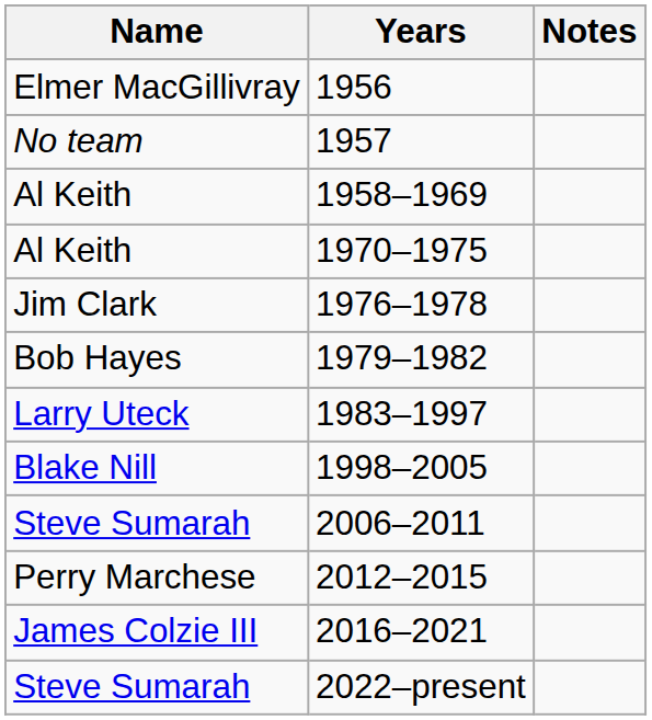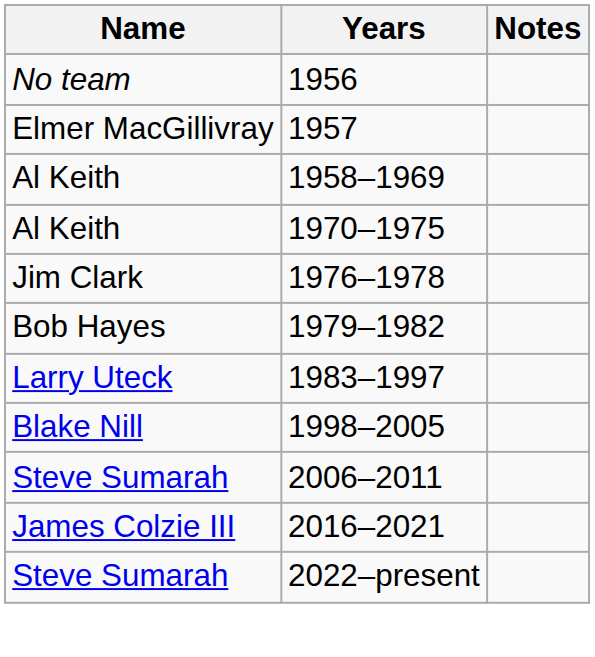1956 | Name: Elmer MacGillivray -> No team
1957 | Name: No team -> Elmer MacGillivray
- row: Perry Marchese | 2012–2015
